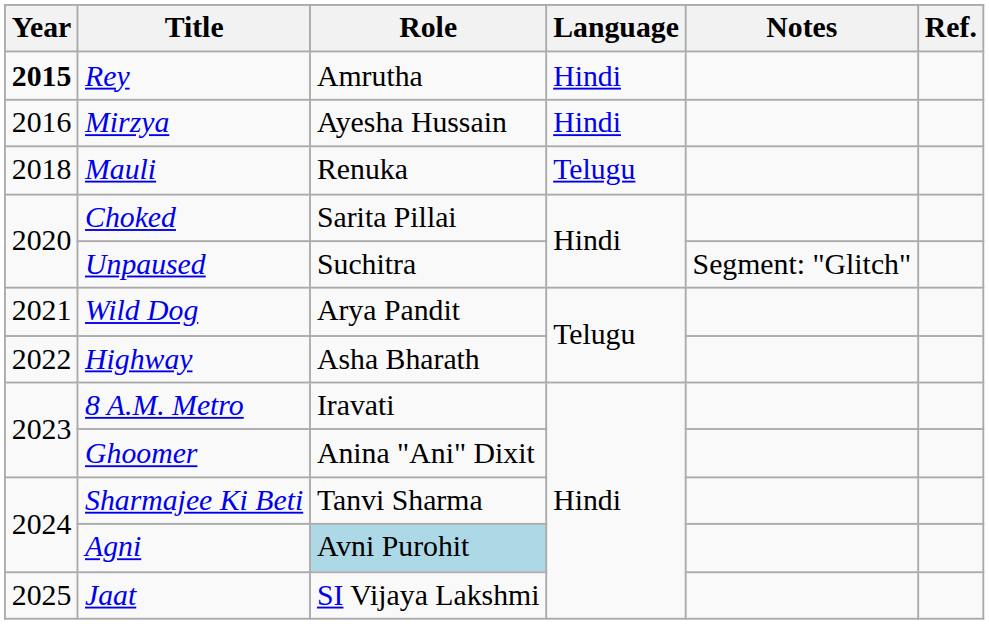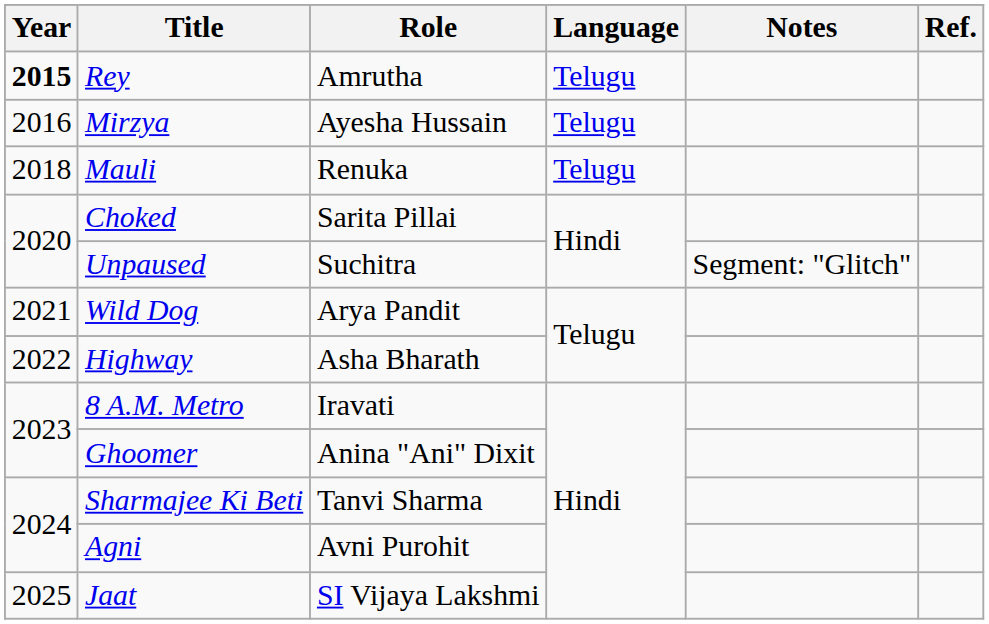Rey | Language: Hindi -> Telugu
Mirzya | Language: Hindi -> Telugu
Agni | Role: lightblue background -> no background
